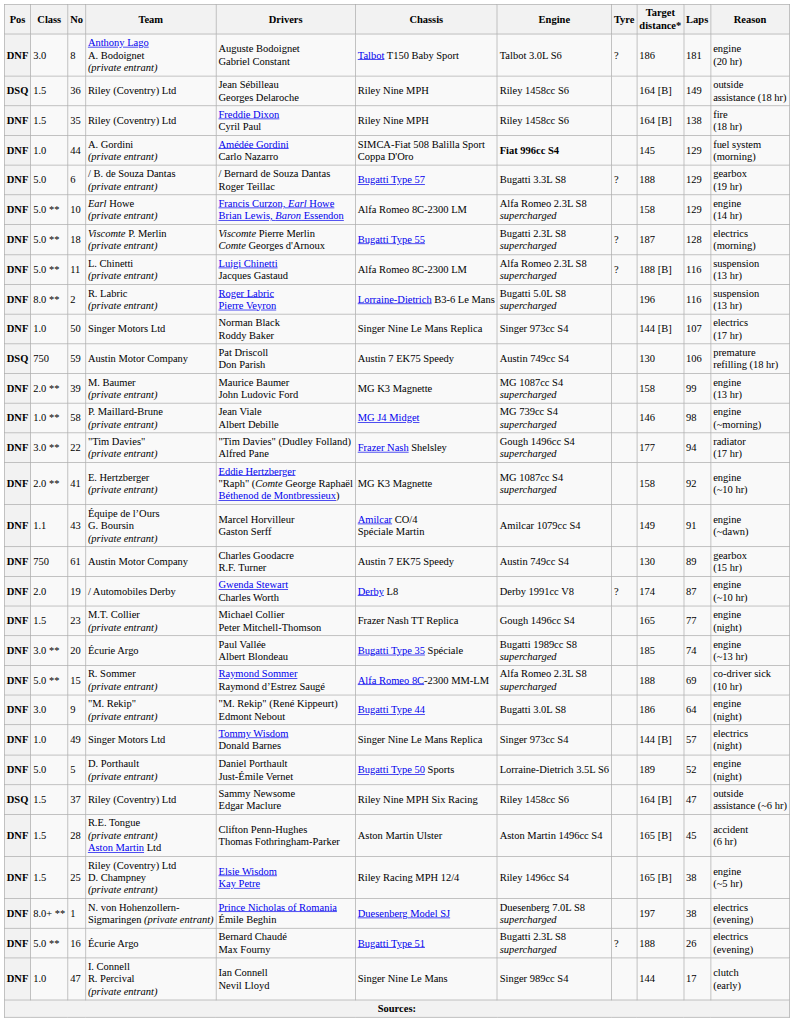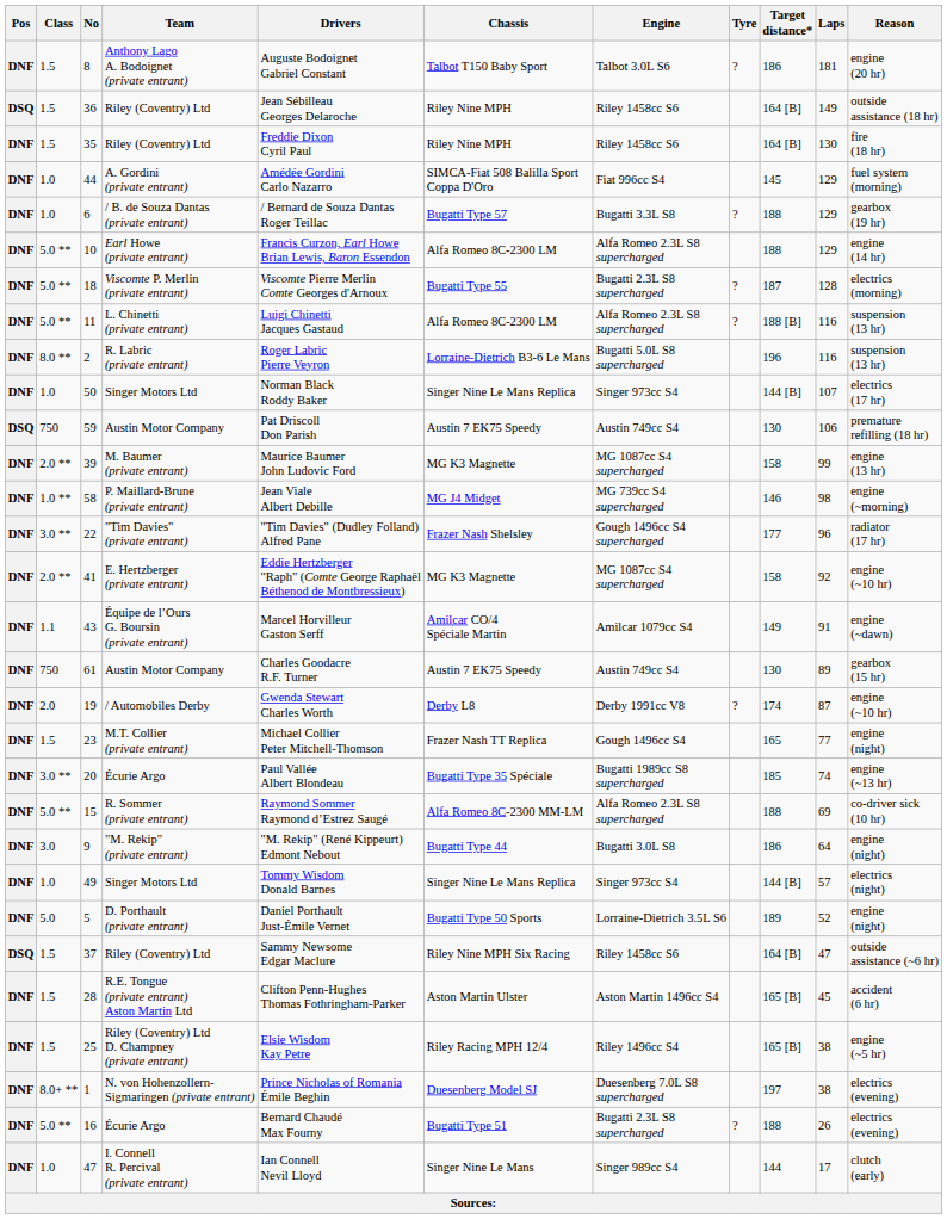8 | Class: 3.0 -> 1.5
35 | Laps: 138 -> 130
44 | Engine: bold -> normal
6 | Class: 5.0 -> 1.0
10 | Target distance*: 158 -> 188
22 | Laps: 94 -> 96
